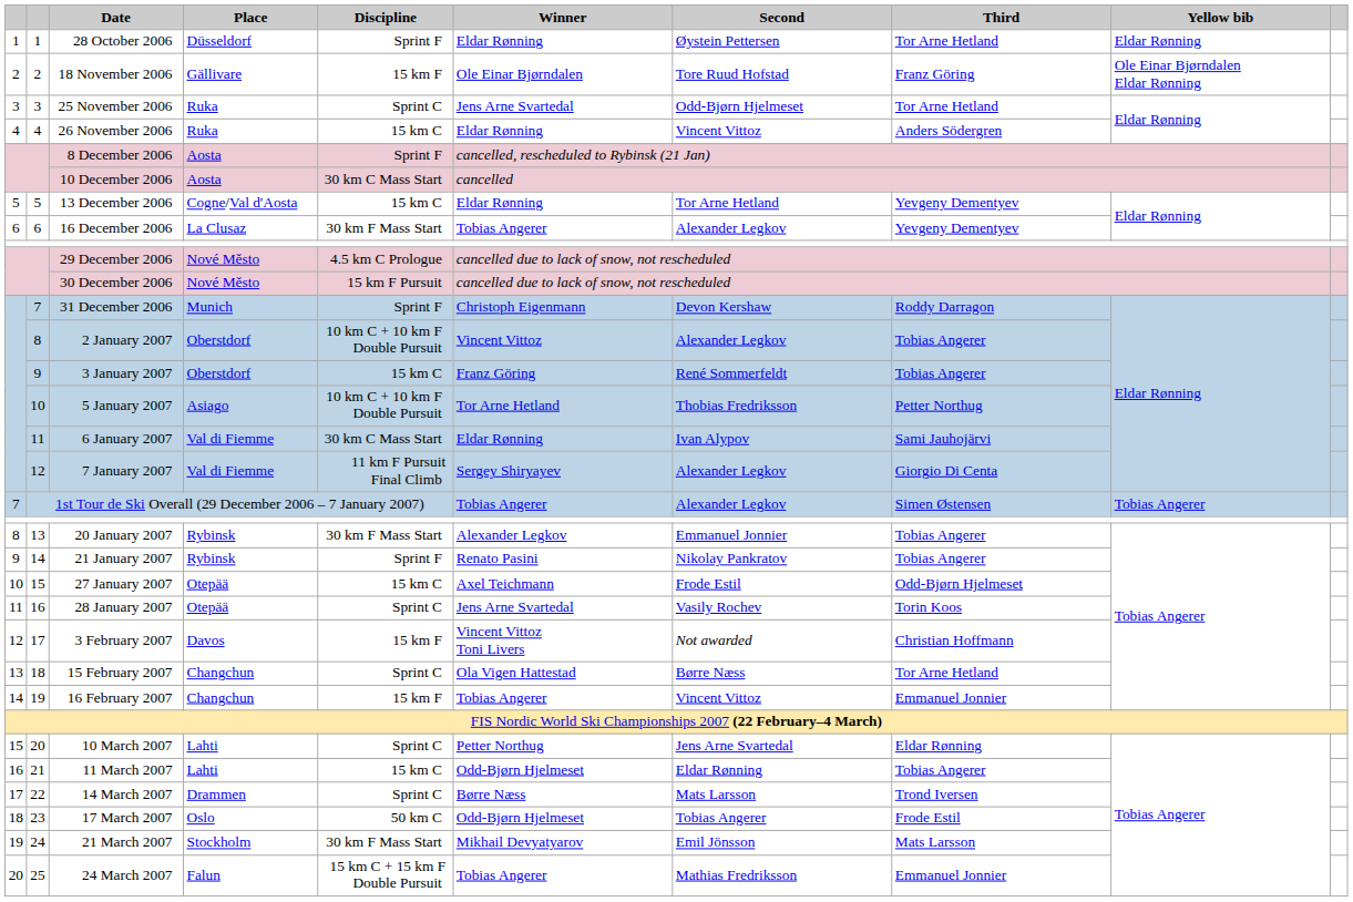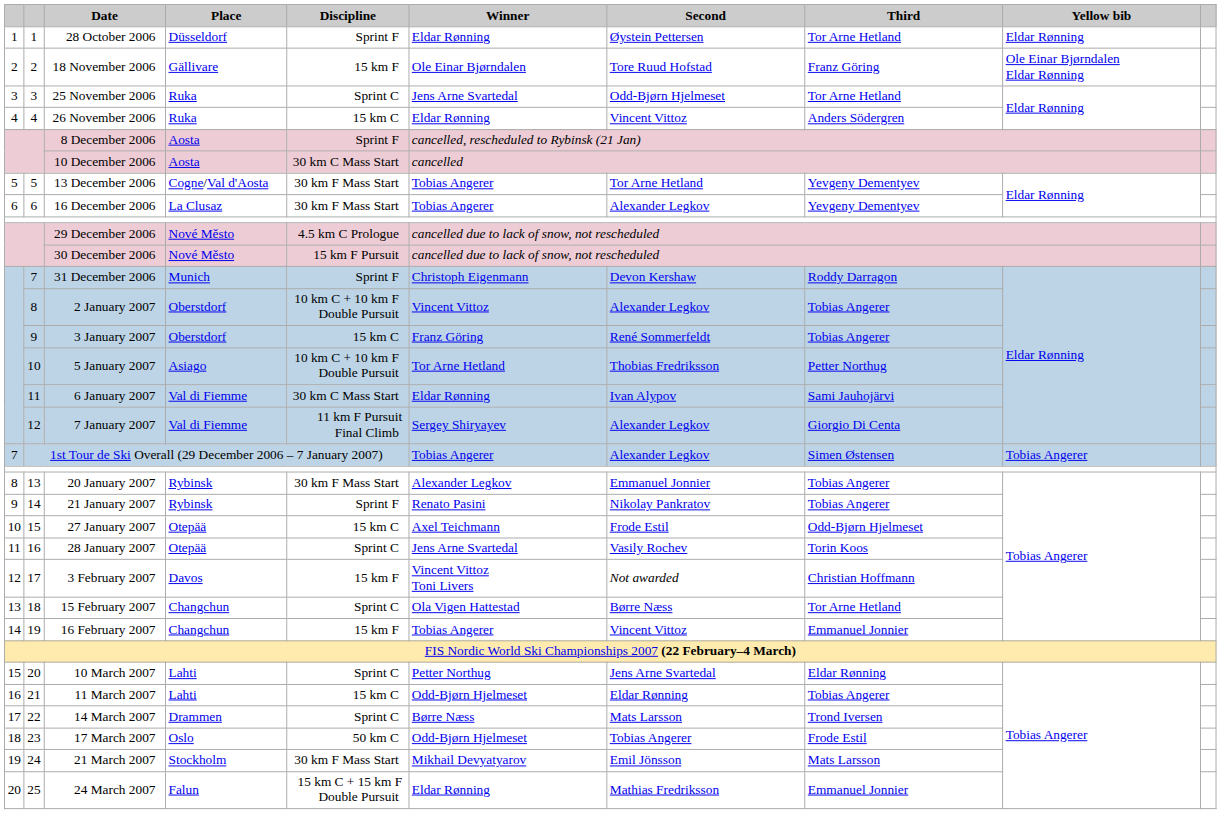13 December 2006 | Discipline: 15 km C -> 30 km F Mass Start
13 December 2006 | Winner: Eldar Rønning -> Tobias Angerer
24 March 2007 | Winner: Tobias Angerer -> Eldar Rønning
